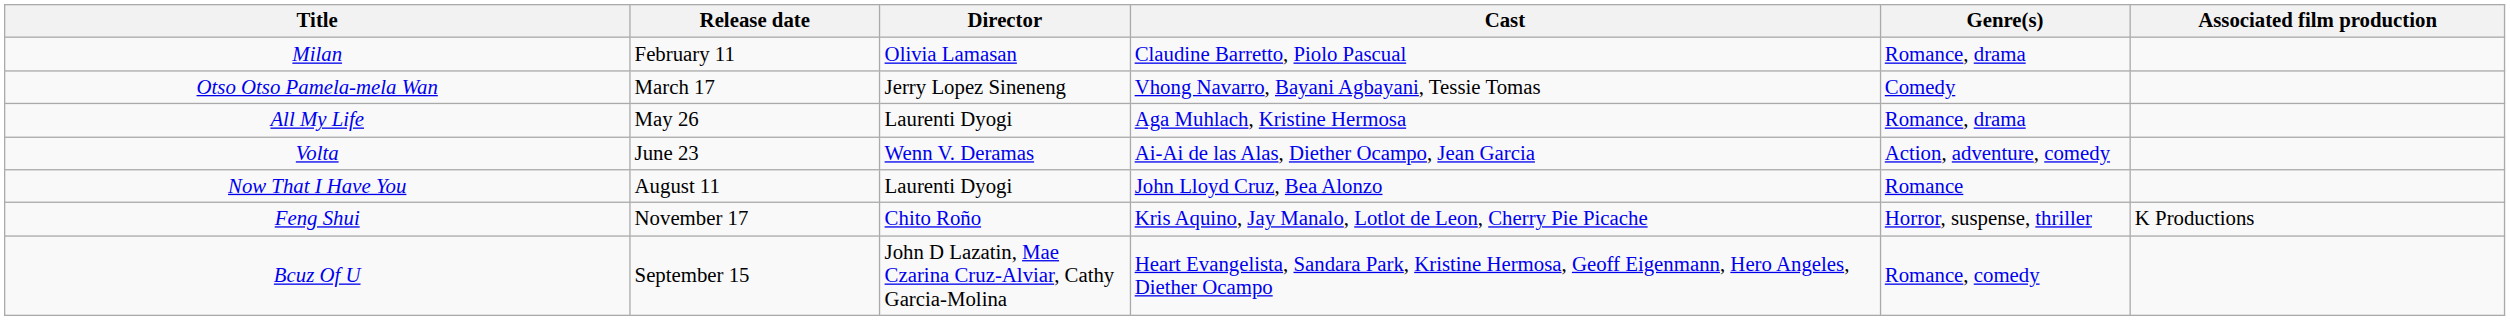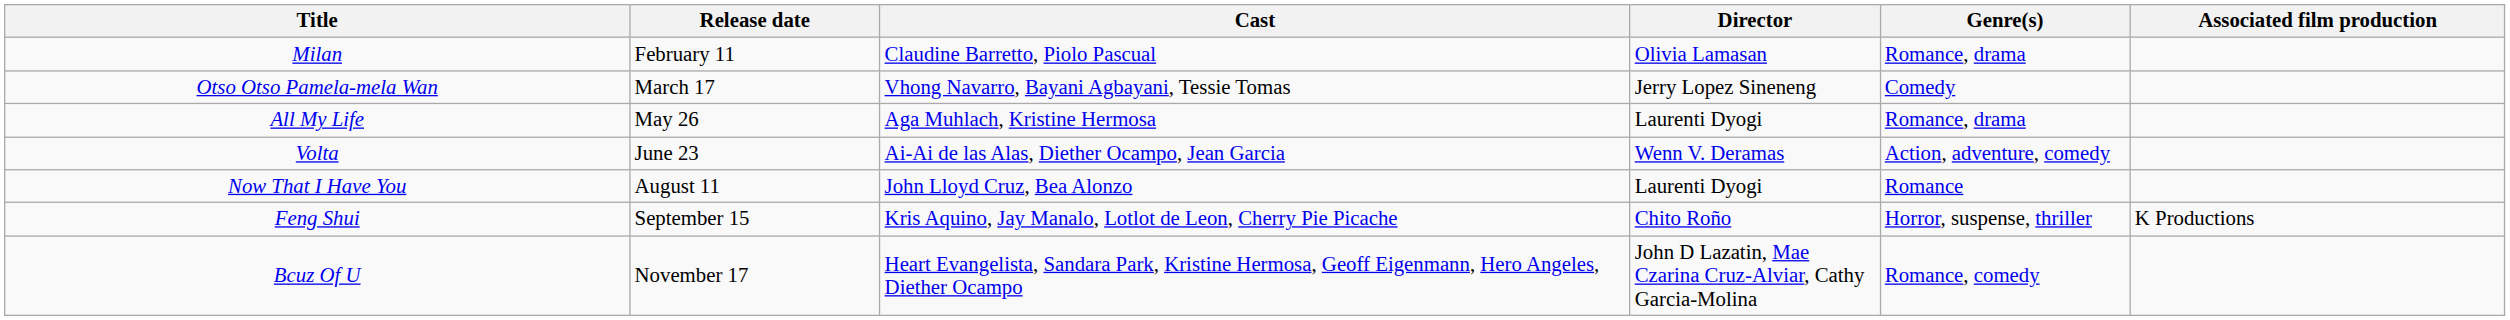columns swapped: Director <-> Cast
Feng Shui | Release date: November 17 -> September 15
Bcuz Of U | Release date: September 15 -> November 17
